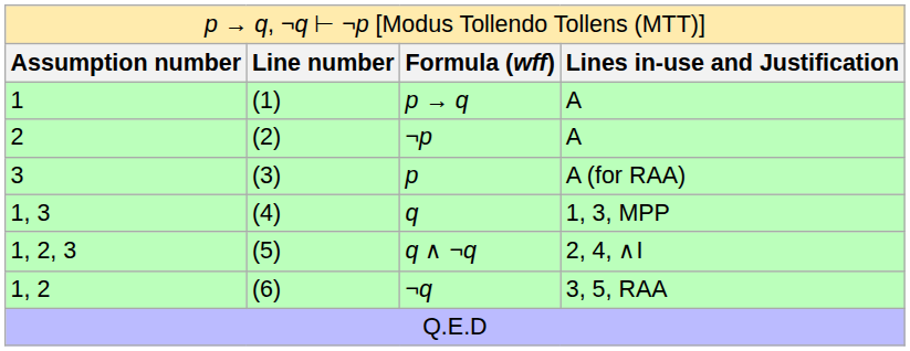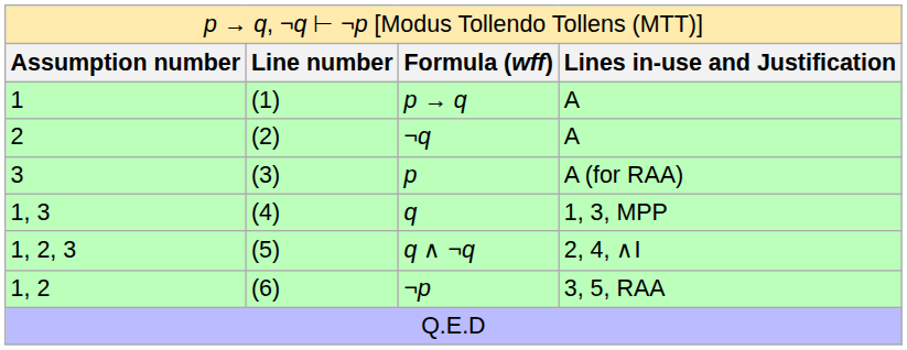2 | column 3: ¬p -> ¬q
1, 2 | column 3: ¬q -> ¬p
